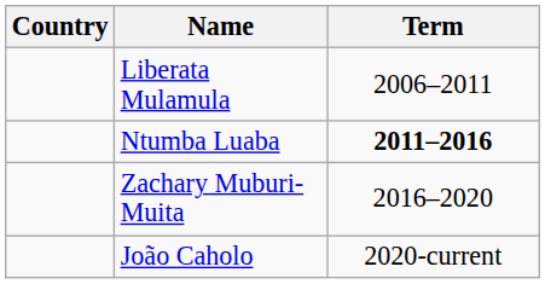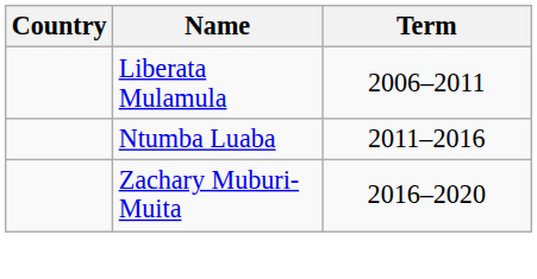Ntumba Luaba | Term: bold -> normal
- row: João Caholo | 2020-current
